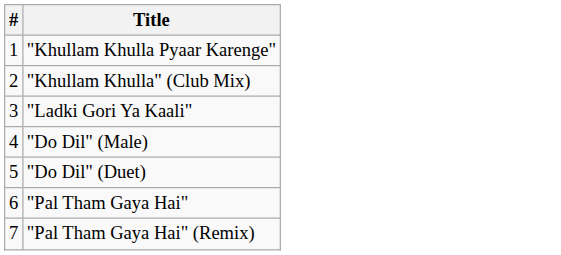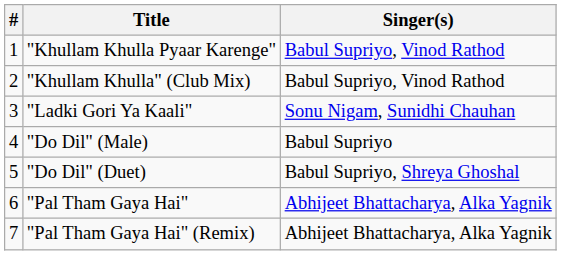+ column: Singer(s) | Babul Supriyo, Vinod Rathod | Babul Supriyo, Vinod Rathod | Sonu Nigam, Sunidhi Chauhan | Babul Supriyo | Babul Supriyo, Shreya Ghoshal | Abhijeet Bhattacharya, Alka Yagnik | Abhijeet Bhattacharya, Alka Yagnik
